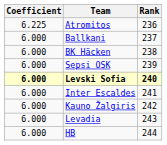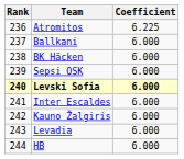columns swapped: Rank <-> Coefficient
